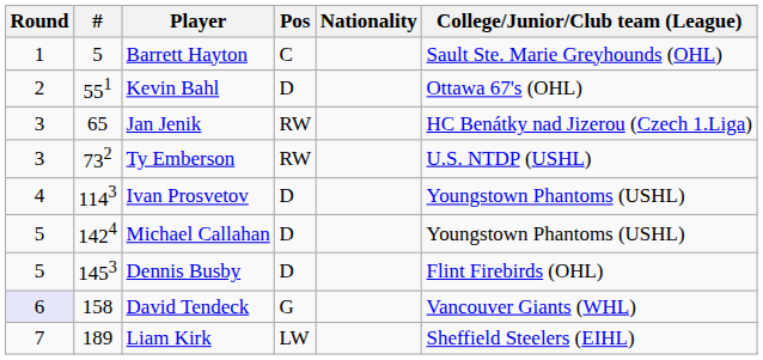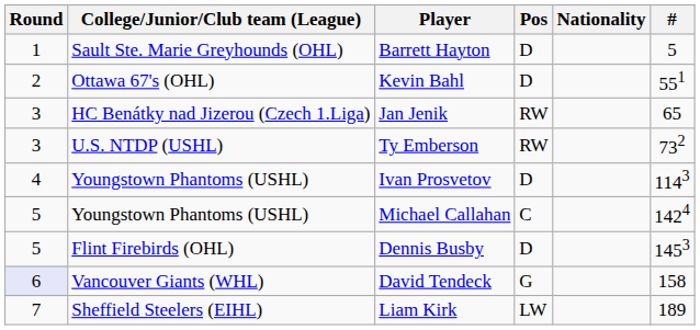columns swapped: # <-> College/Junior/Club team (League)
Barrett Hayton | Pos: C -> D
Michael Callahan | Pos: D -> C
